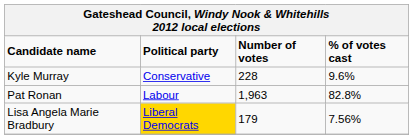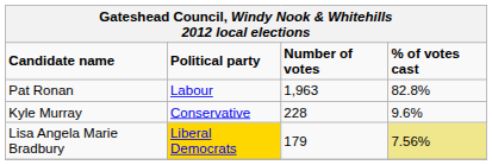rows swapped: Pat Ronan <-> Kyle Murray
Lisa Angela Marie Bradbury | % of votes cast: no background -> khaki background
